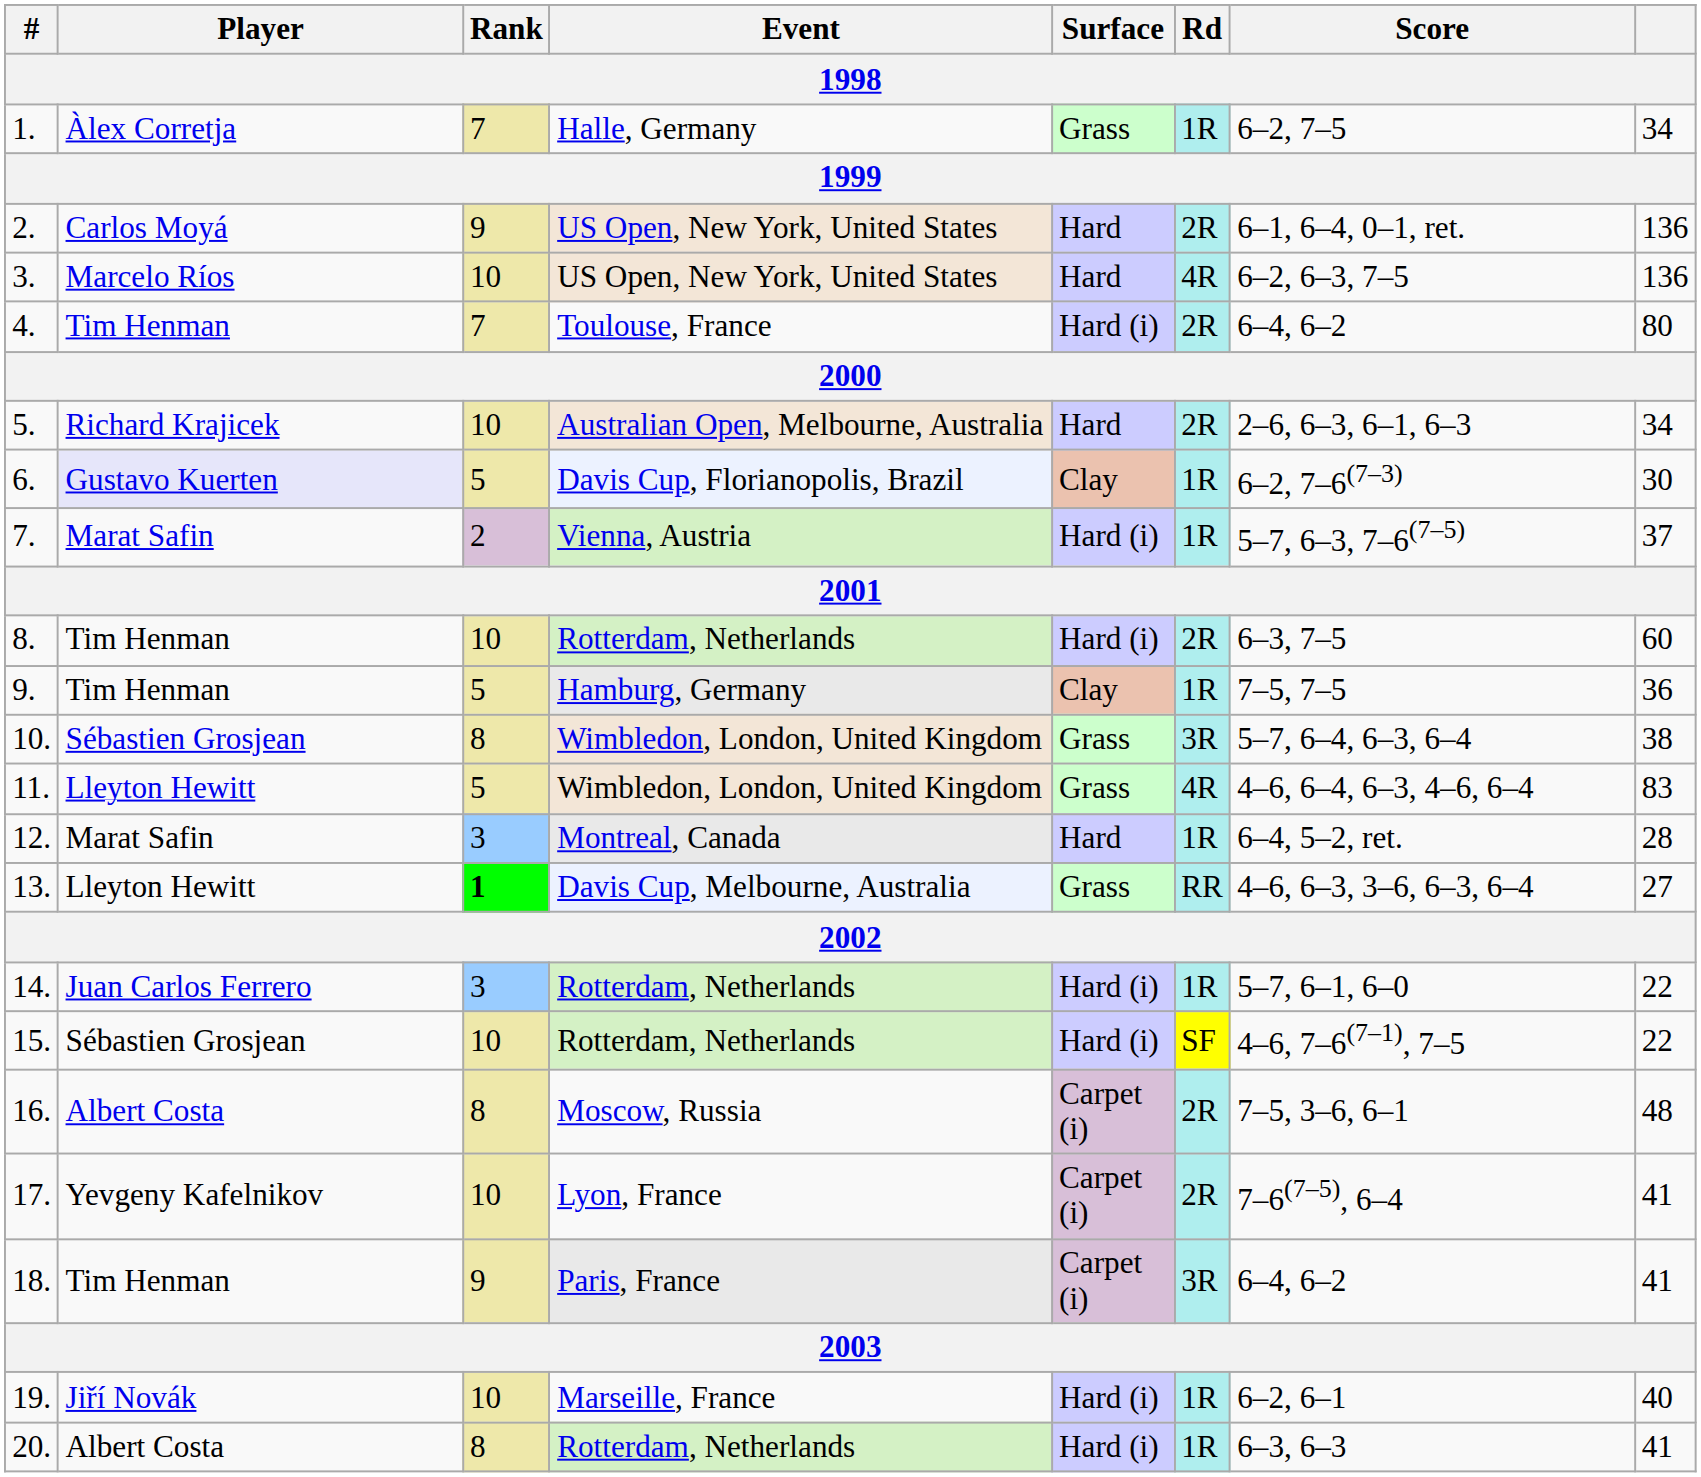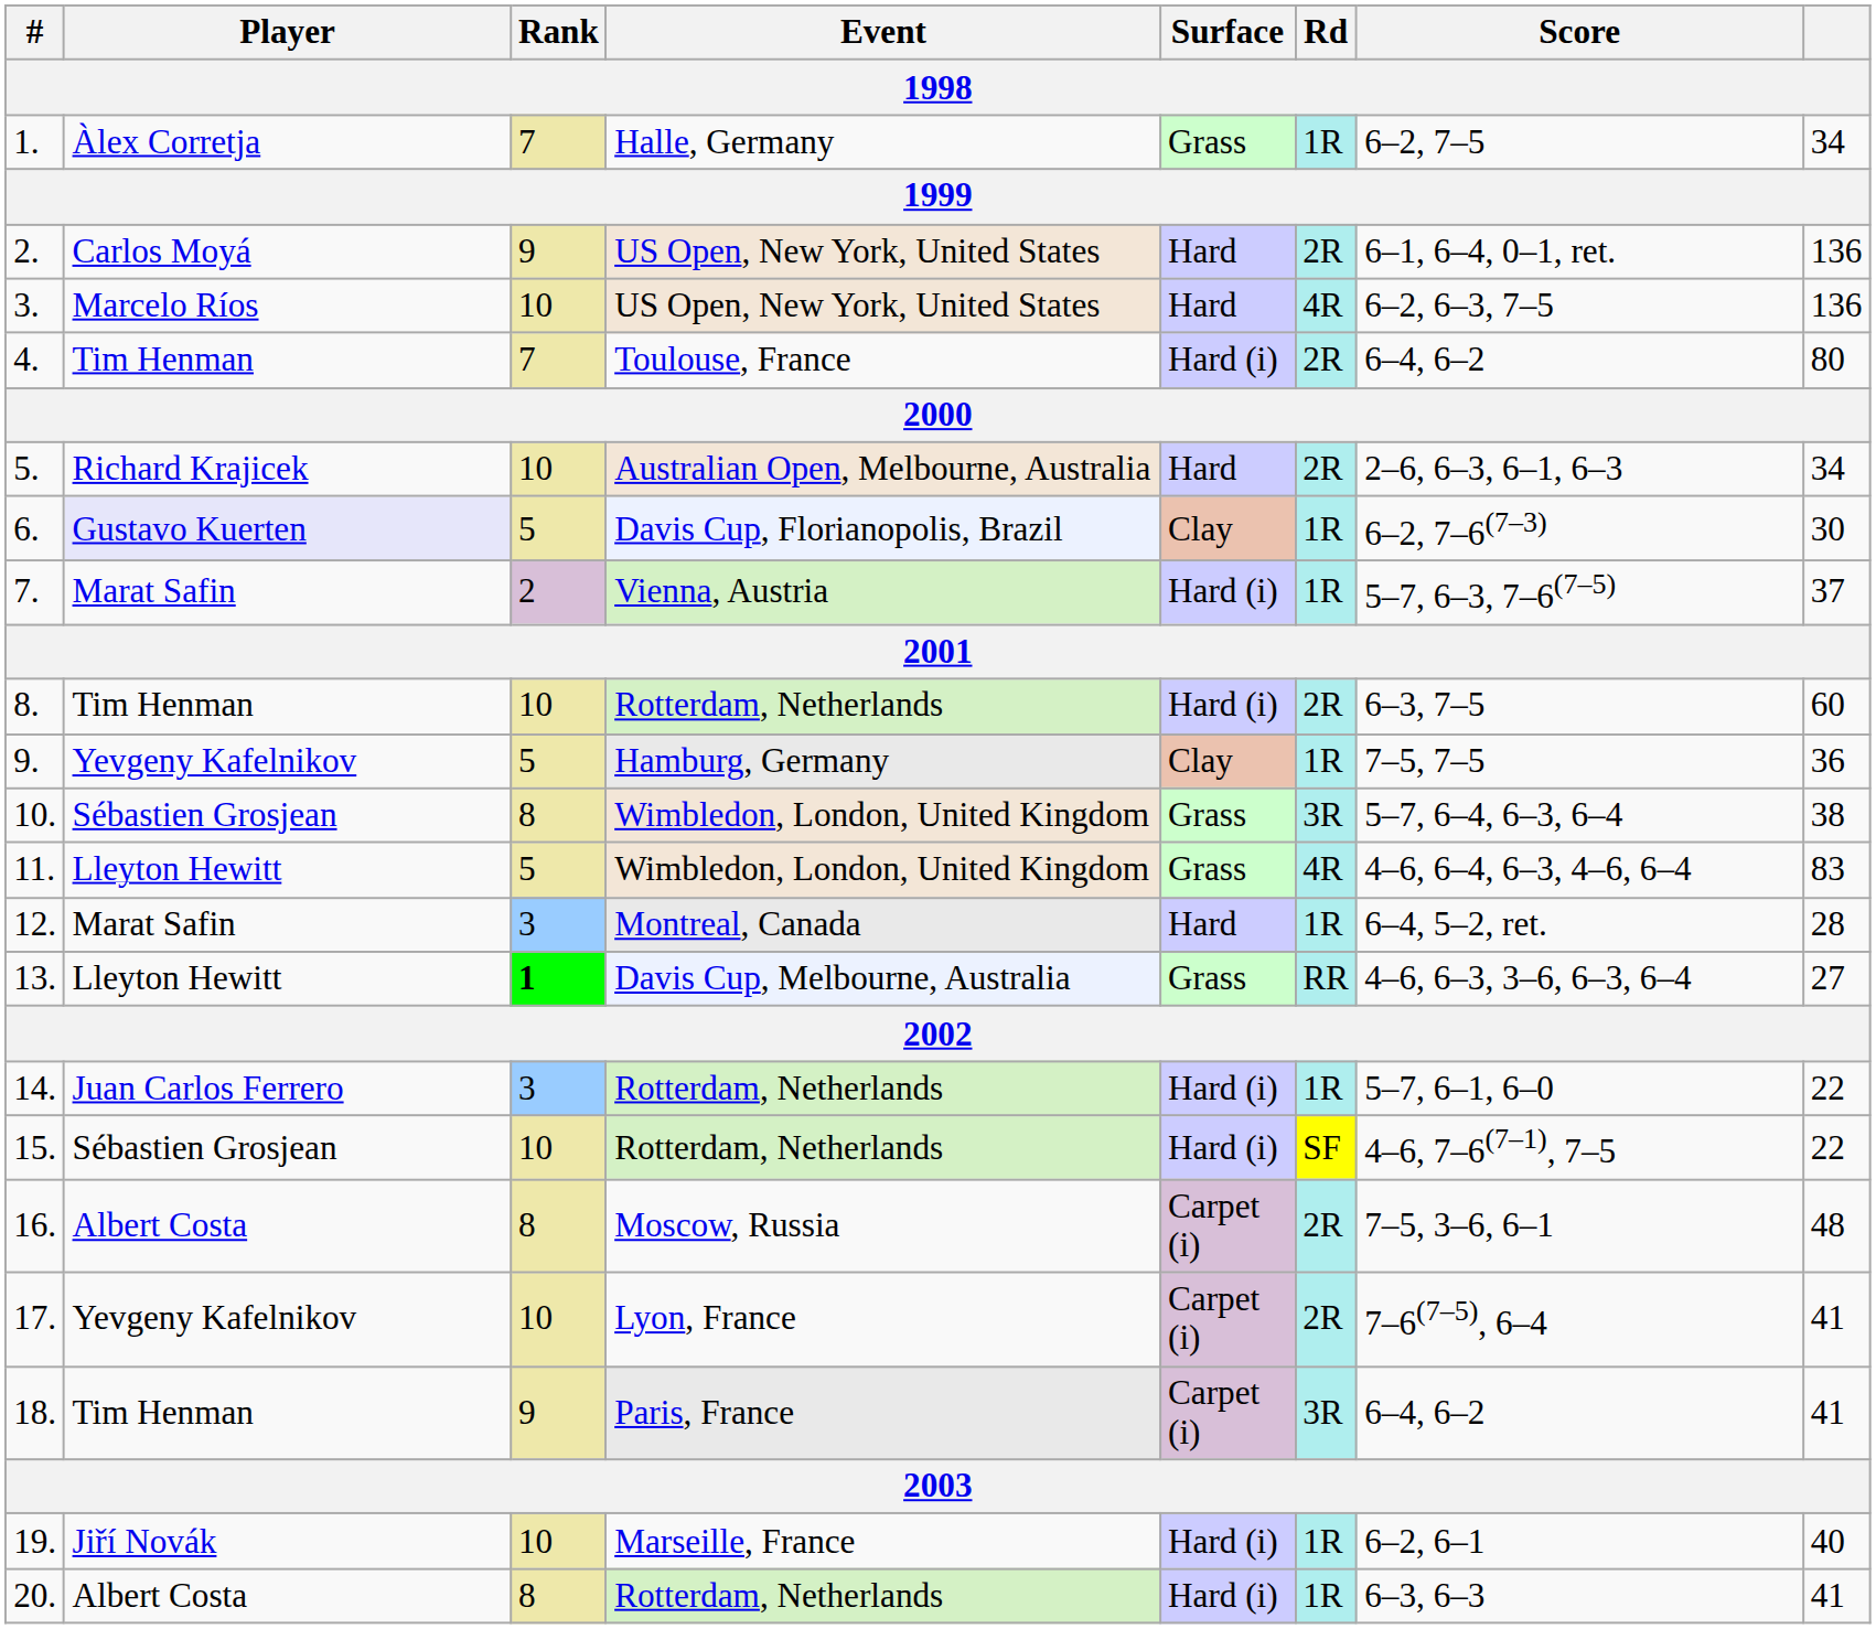9. | Player: Tim Henman -> Yevgeny Kafelnikov
